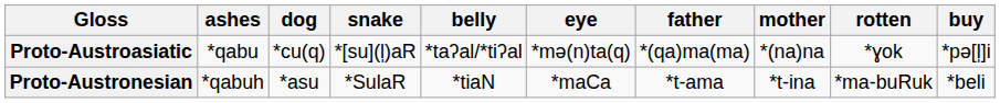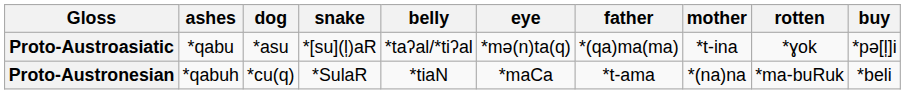Proto-Austroasiatic | dog: *cu(q) -> *asu
Proto-Austroasiatic | mother: *(na)na -> *t-ina
Proto-Austronesian | dog: *asu -> *cu(q)
Proto-Austronesian | mother: *t-ina -> *(na)na
